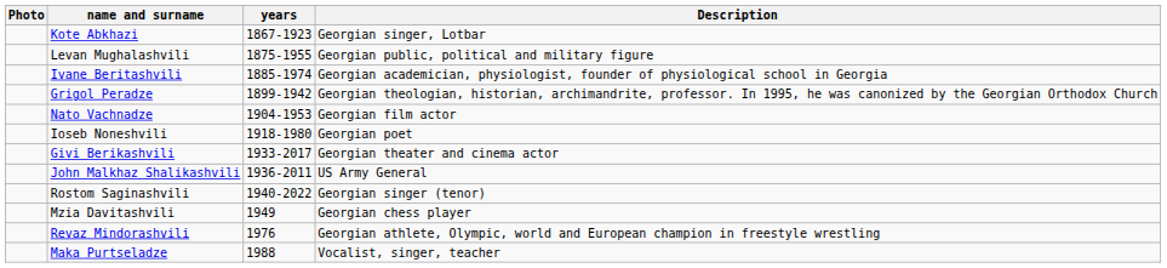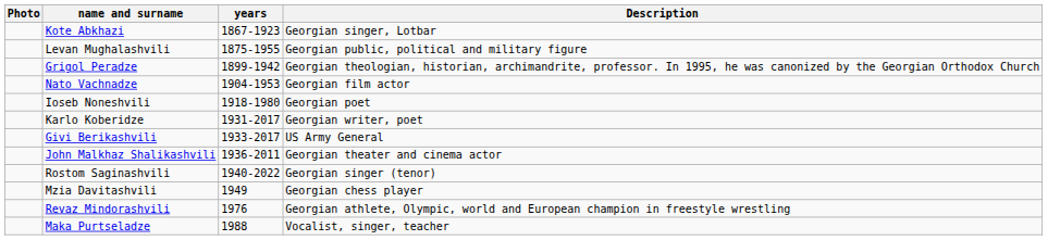- row: Ivane Beritashvili | 1885-1974 | Georgian academician, physiologist, founder of physiological school in Georgia
+ row: Karlo Koberidze | 1931-2017 | Georgian writer, poet
Givi Berikashvili | Description: Georgian theater and cinema actor -> US Army General
John Malkhaz Shalikashvili | Description: US Army General -> Georgian theater and cinema actor
